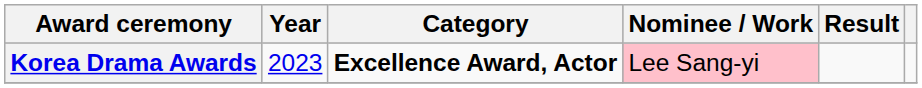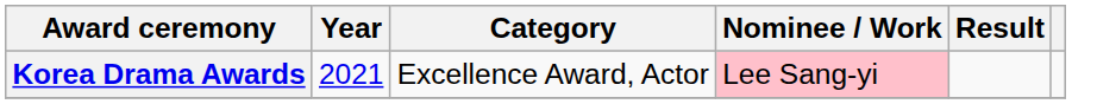Korea Drama Awards | Year: 2023 -> 2021
Korea Drama Awards | Category: bold -> normal
